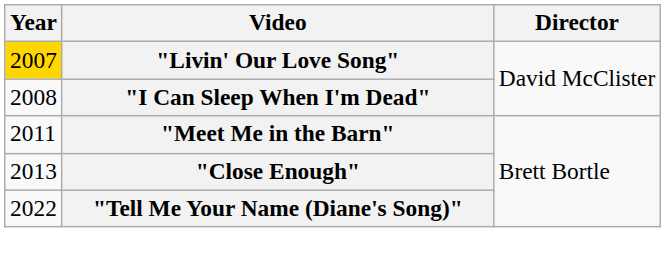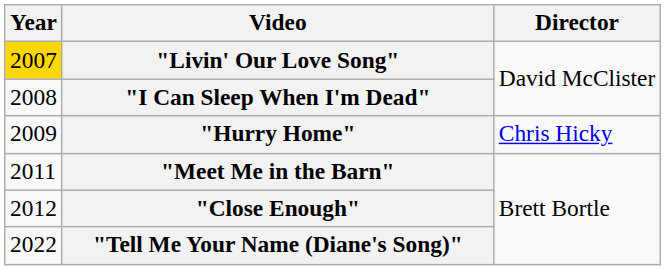+ row: 2009 | "Hurry Home" | Chris Hicky
"Close Enough" | Year: 2013 -> 2012
